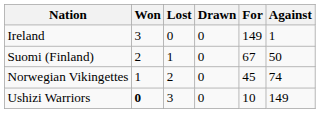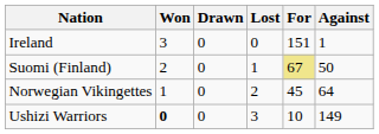columns swapped: Drawn <-> Lost
Ireland | For: 149 -> 151
Suomi (Finland) | For: no background -> khaki background
Norwegian Vikingettes | Against: 74 -> 64
